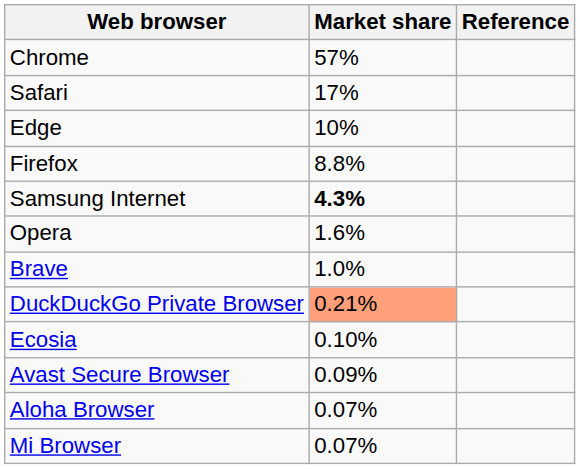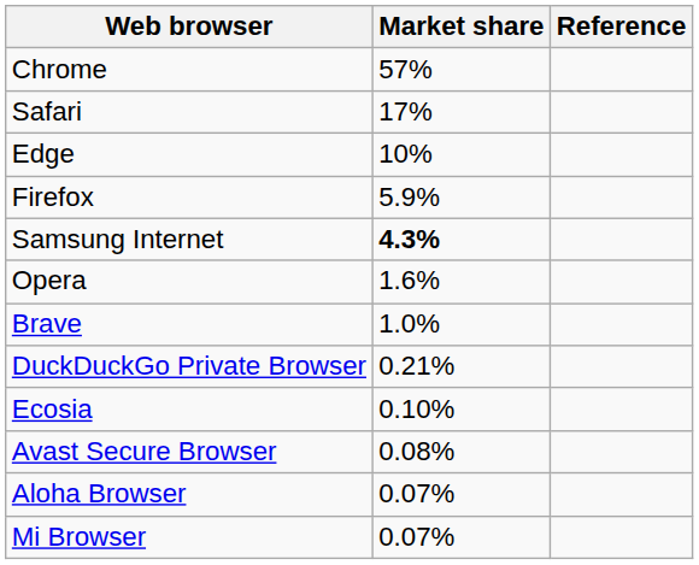Firefox | Market share: 8.8% -> 5.9%
DuckDuckGo Private Browser | Market share: lightsalmon background -> no background
Avast Secure Browser | Market share: 0.09% -> 0.08%
